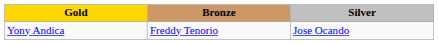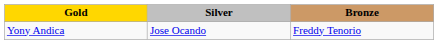columns swapped: Silver <-> Bronze
